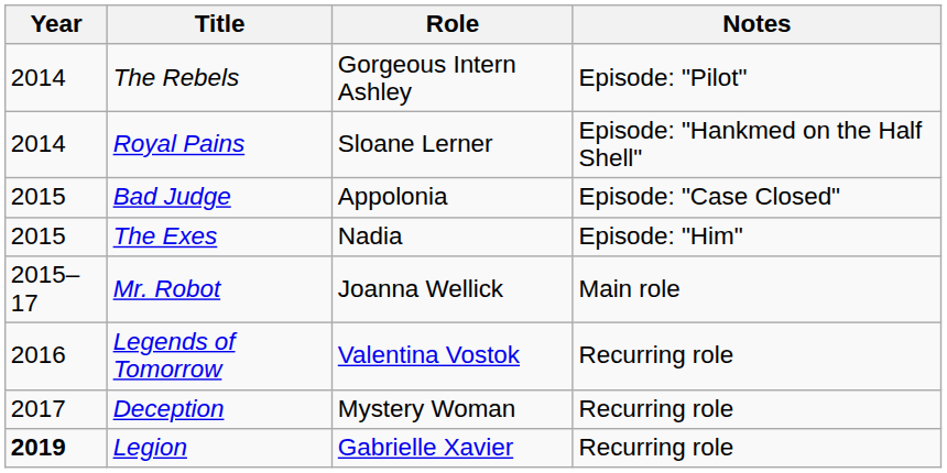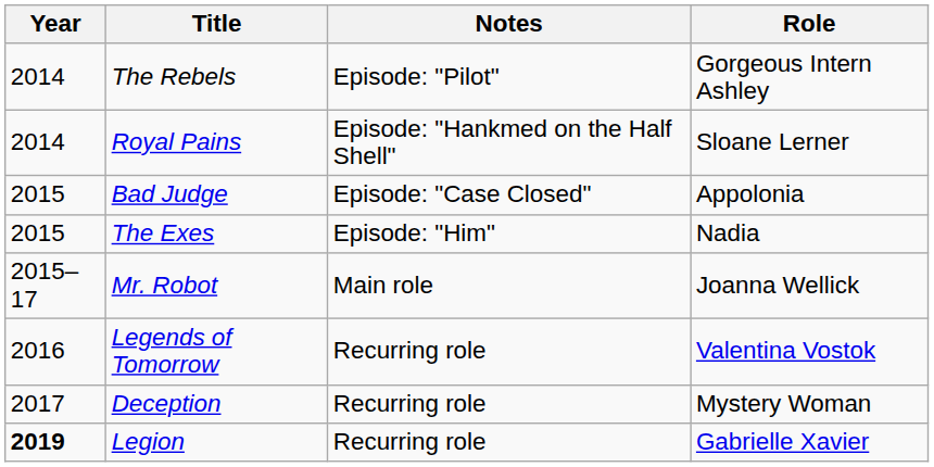columns swapped: Role <-> Notes
